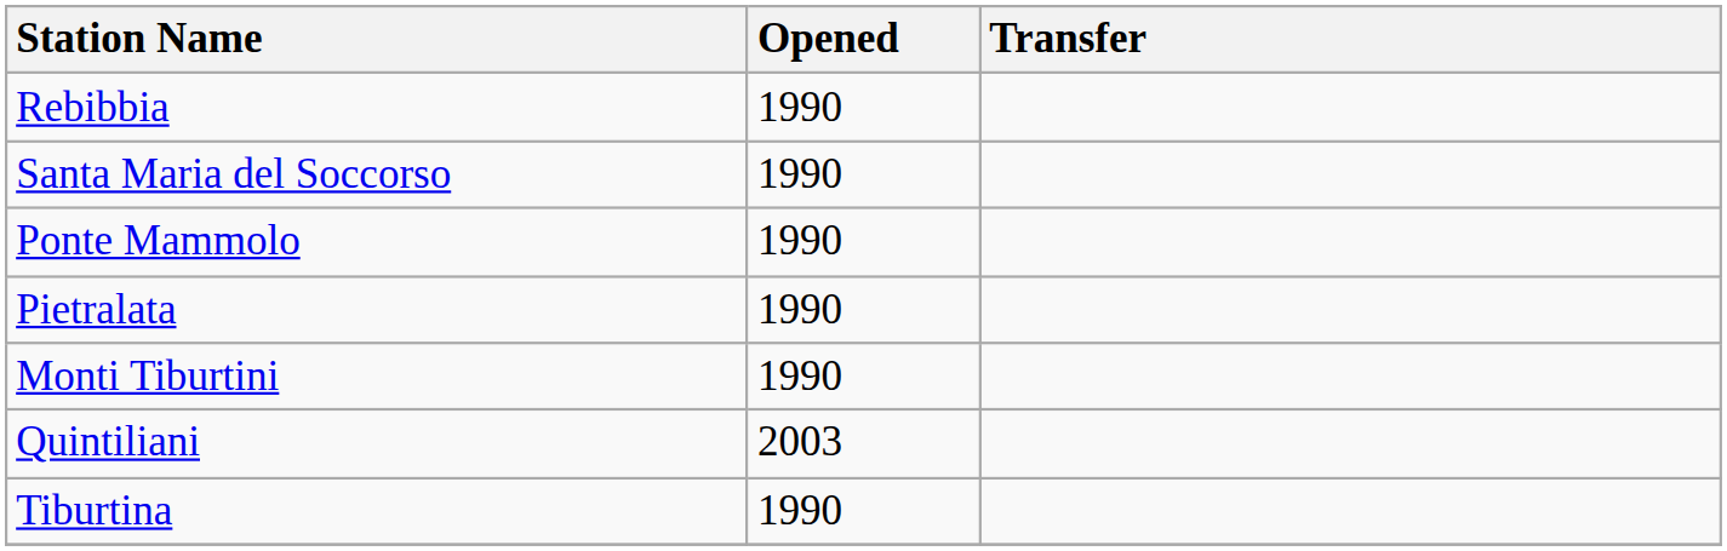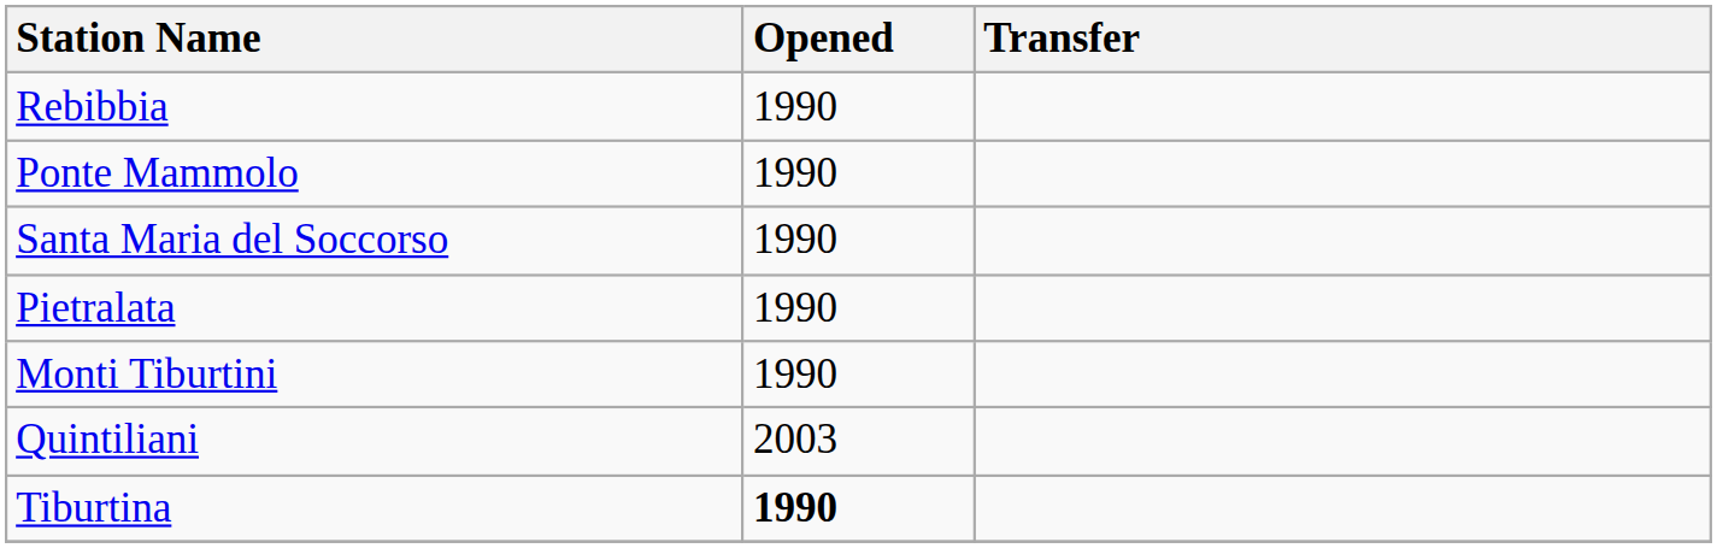rows swapped: Ponte Mammolo <-> Santa Maria del Soccorso
Tiburtina | Opened: normal -> bold
